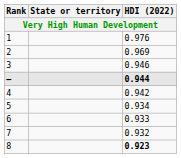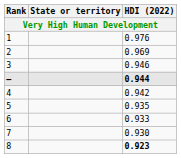5 | HDI (2022): 0.934 -> 0.935
7 | HDI (2022): 0.932 -> 0.930
